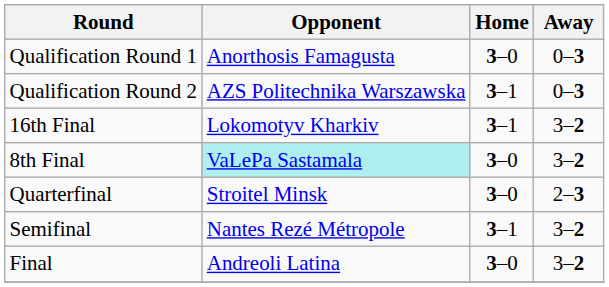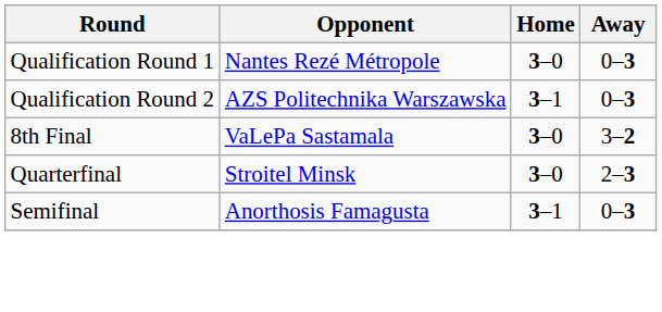Qualification Round 1 | Opponent: Anorthosis Famagusta -> Nantes Rezé Métropole
- row: 16th Final | Lokomotyv Kharkiv | 3–1 | 3–2
8th Final | Opponent: paleturquoise background -> no background
Semifinal | Opponent: Nantes Rezé Métropole -> Anorthosis Famagusta
Semifinal | Away: 3–2 -> 0–3
- row: Final | Andreoli Latina | 3–0 | 3–2
